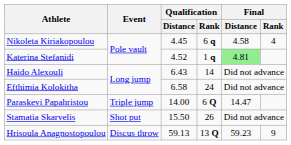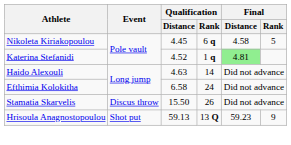Nikoleta Kiriakopoulou | Final / Rank: 4 -> 5
Haido Alexouli | Qualification / Distance: 6.43 -> 4.63
- row: Paraskevi Papahristou | Triple jump | 14.00 | 6 Q | 14.47
Stamatia Skarvelis | Event: Shot put -> Discus throw
Hrisoula Anagnostopoulou | Event: Discus throw -> Shot put
